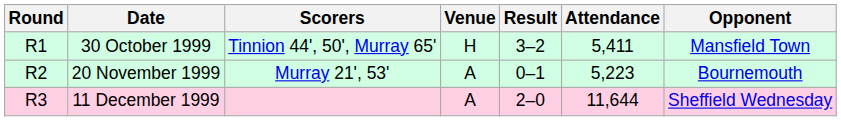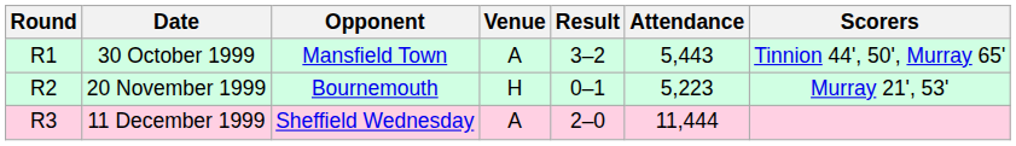columns swapped: Opponent <-> Scorers
30 October 1999 | Venue: H -> A
30 October 1999 | Attendance: 5,411 -> 5,443
20 November 1999 | Venue: A -> H
11 December 1999 | Attendance: 11,644 -> 11,444
